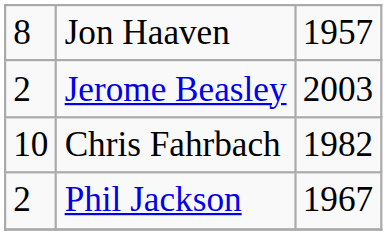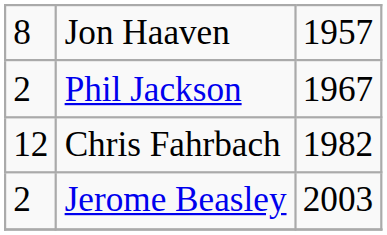rows swapped: Phil Jackson <-> Jerome Beasley
Chris Fahrbach | column 1: 10 -> 12
